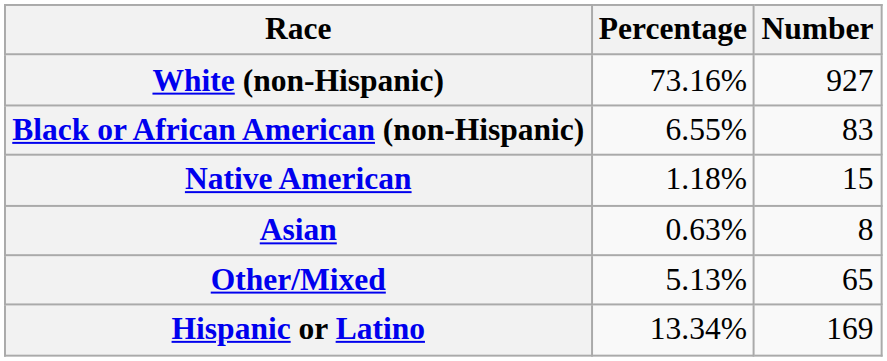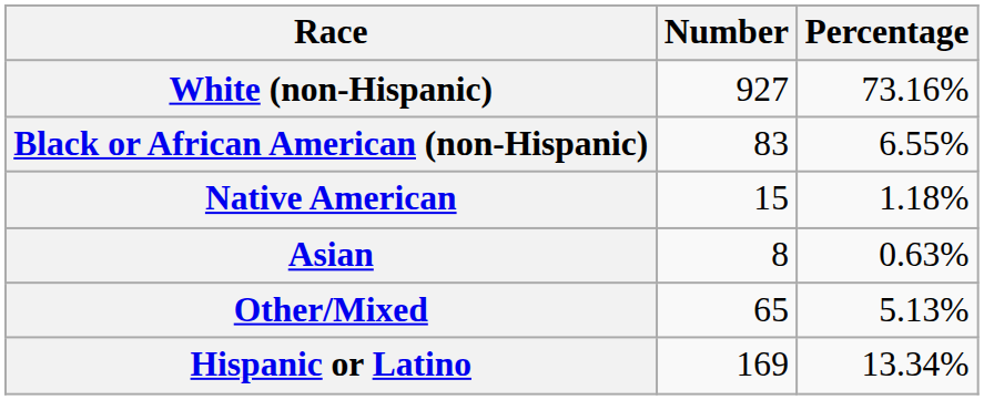columns swapped: Number <-> Percentage
